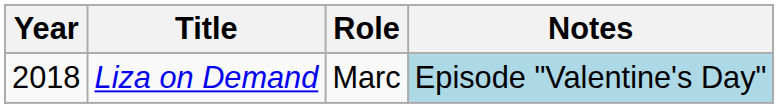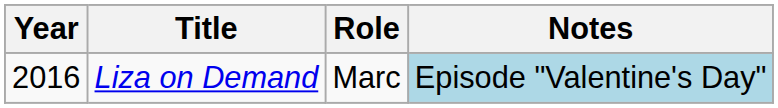Liza on Demand | Year: 2018 -> 2016
